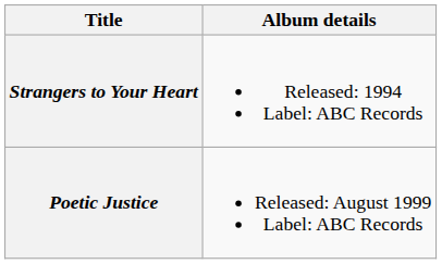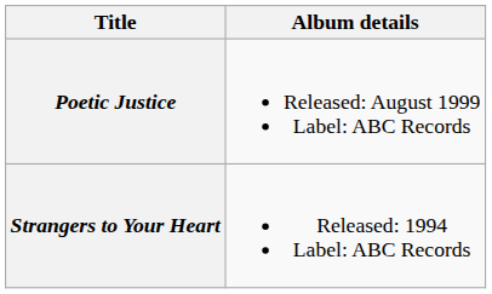rows swapped: Strangers to Your Heart <-> Poetic Justice
